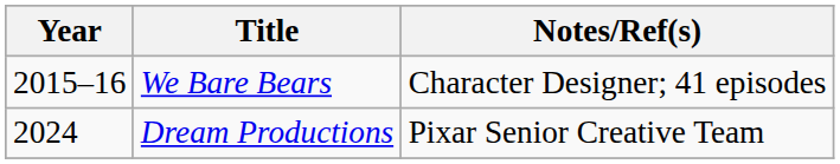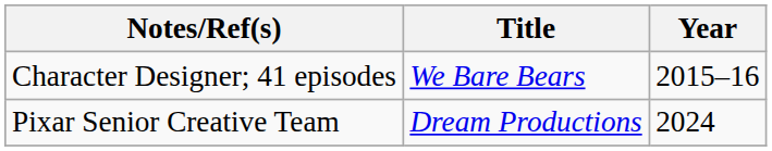columns swapped: Year <-> Notes/Ref(s)
